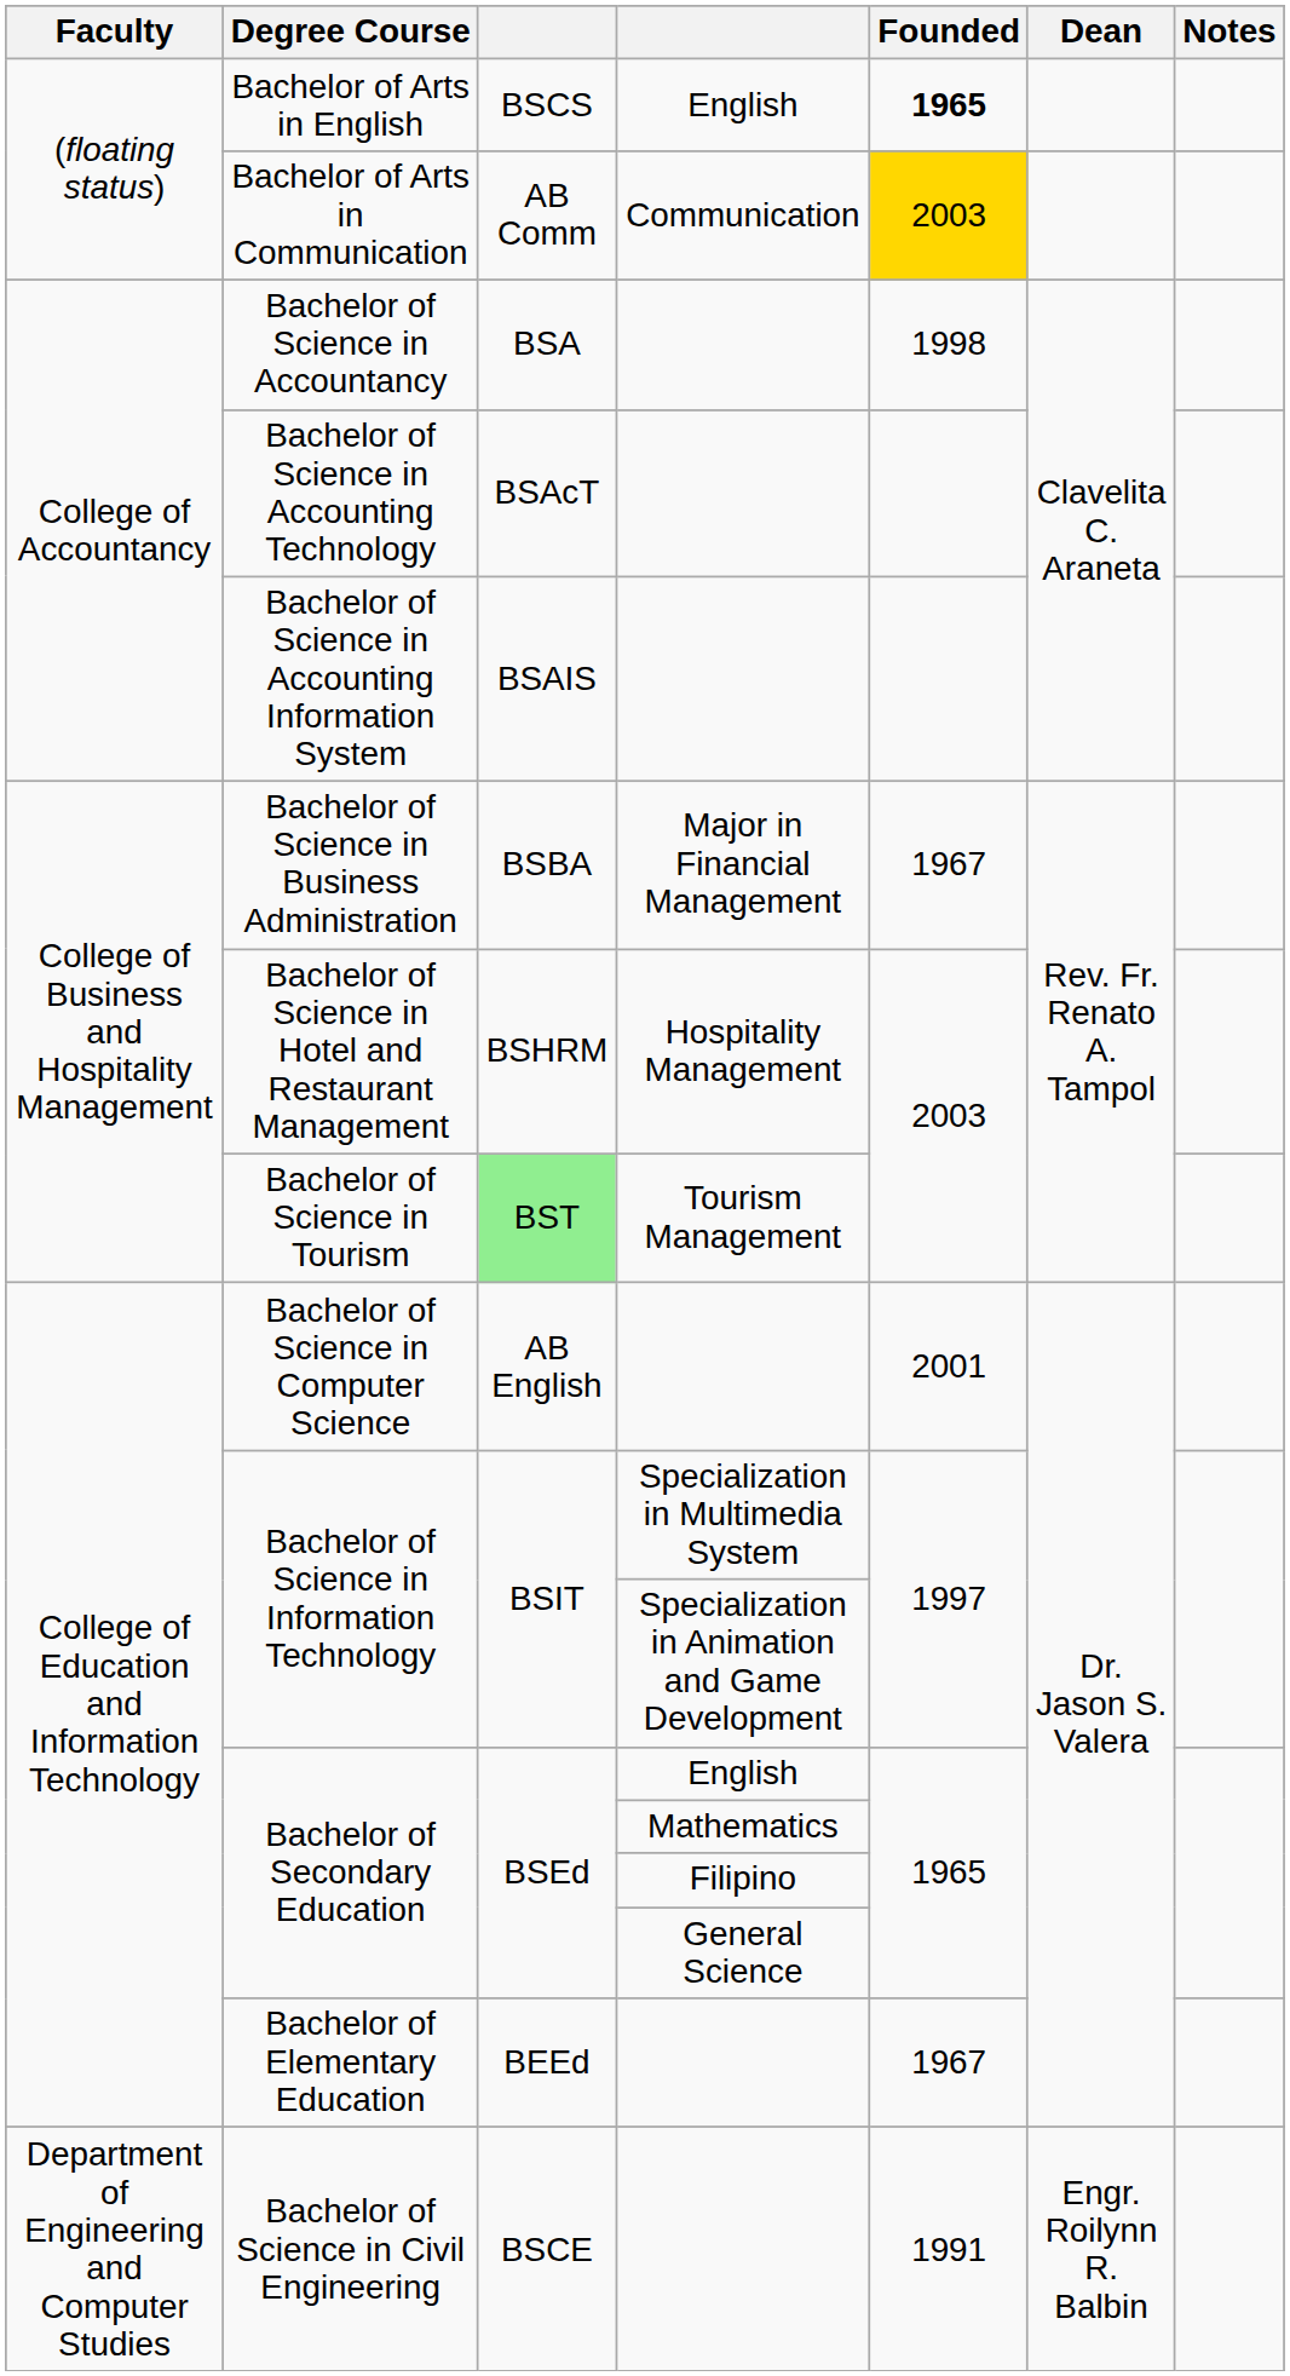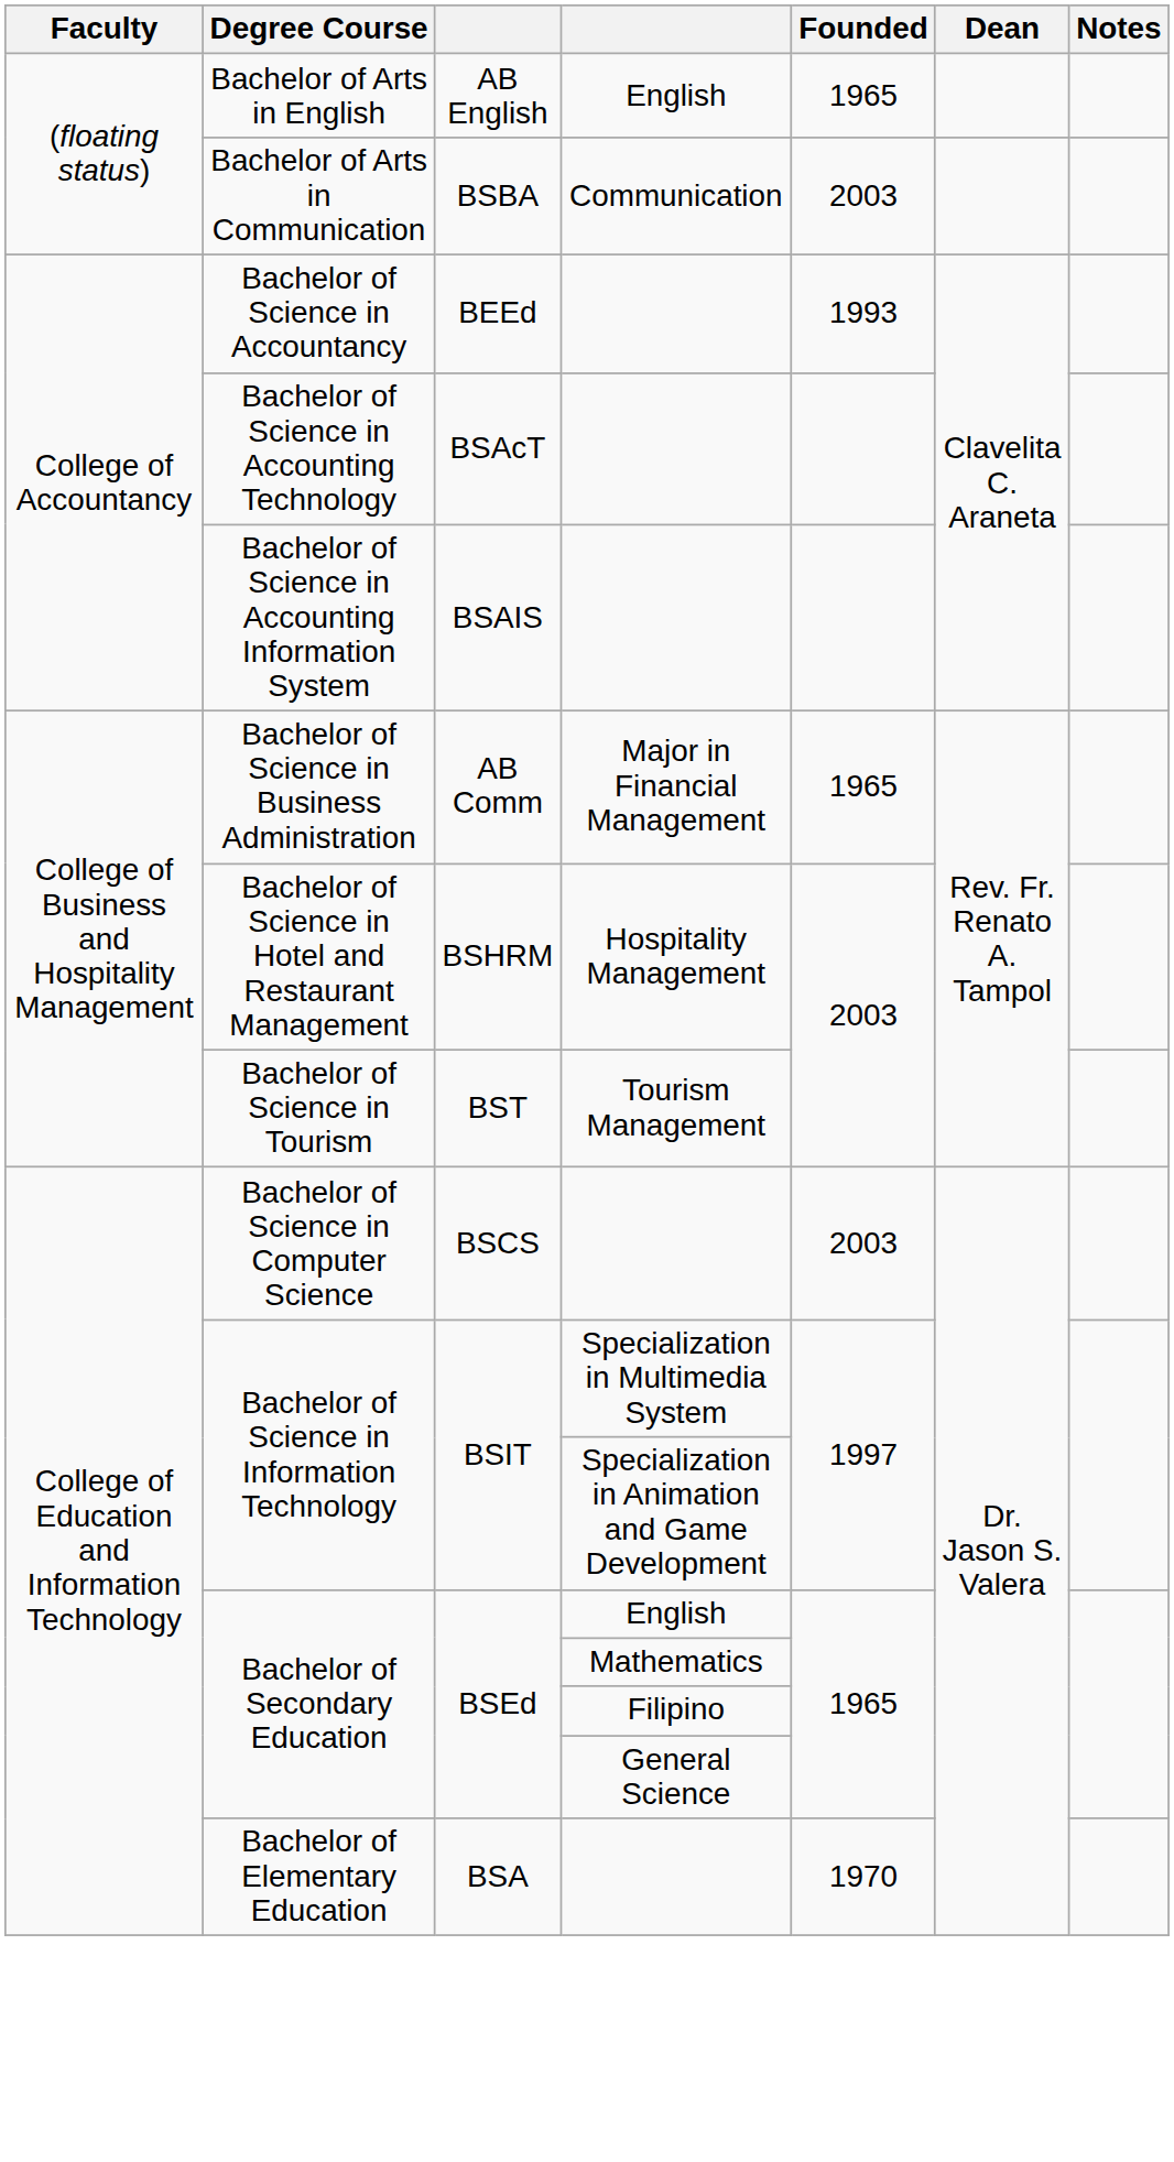Bachelor of Arts in English | column 3: BSCS -> AB English
Bachelor of Arts in English | Founded: bold -> normal
Bachelor of Arts in Communication | column 3: AB Comm -> BSBA
Bachelor of Arts in Communication | Founded: gold background -> no background
Bachelor of Science in Accountancy | column 3: BSA -> BEEd
Bachelor of Science in Accountancy | Founded: 1998 -> 1993
Bachelor of Science in Business Administration | column 3: BSBA -> AB Comm
Bachelor of Science in Business Administration | Founded: 1967 -> 1965
Bachelor of Science in Tourism | column 3: lightgreen background -> no background
Bachelor of Science in Computer Science | column 3: AB English -> BSCS
Bachelor of Science in Computer Science | Founded: 2001 -> 2003
Bachelor of Elementary Education | column 3: BEEd -> BSA
Bachelor of Elementary Education | Founded: 1967 -> 1970
- row: Department of Engineering and Computer Studies | Bachelor of Science in Civil Engineering | BSCE | 1991 | Engr. Roilynn R. Balbin
